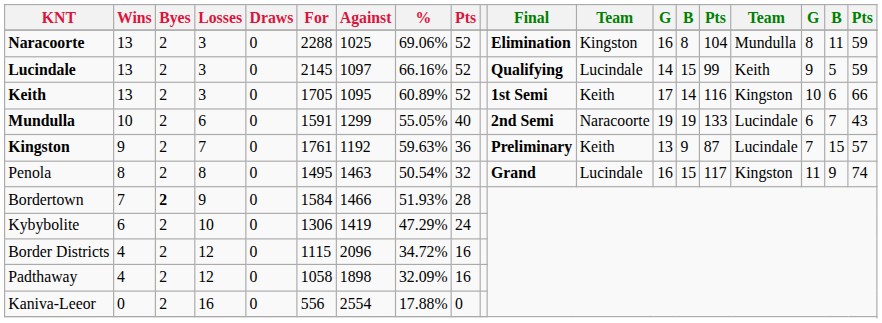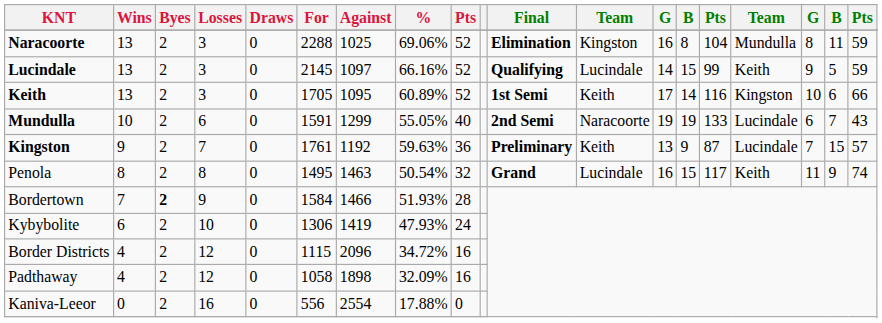Penola | column 16: Kingston -> Keith
Kybybolite | %: 47.29% -> 47.93%
